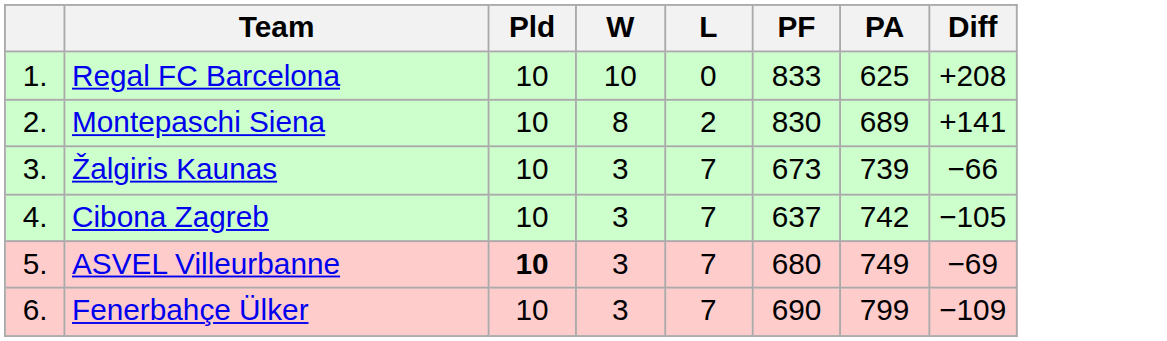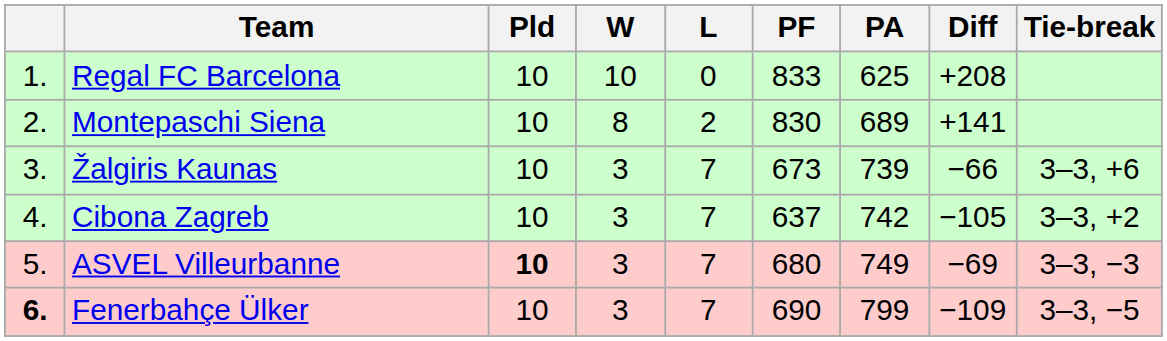+ column: Tie-break | 3–3, +6 | 3–3, +2 | 3–3, −3 | 3–3, −5
Fenerbahçe Ülker | column 1: normal -> bold
